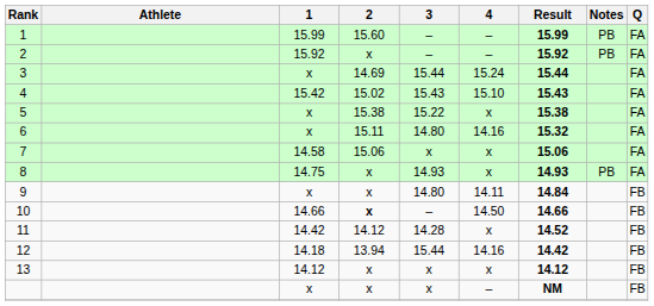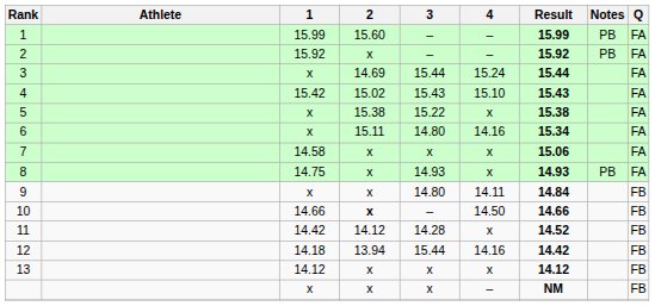6 | Result: 15.32 -> 15.34
7 | 2: 15.06 -> x
